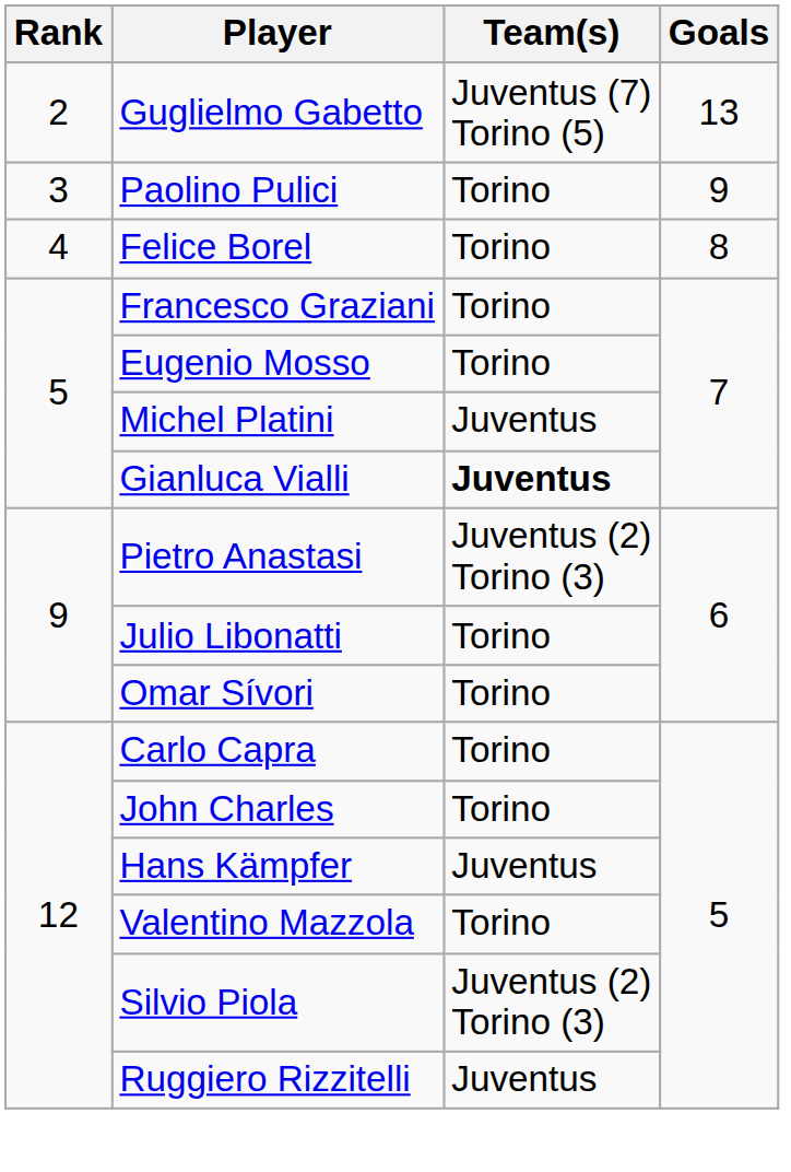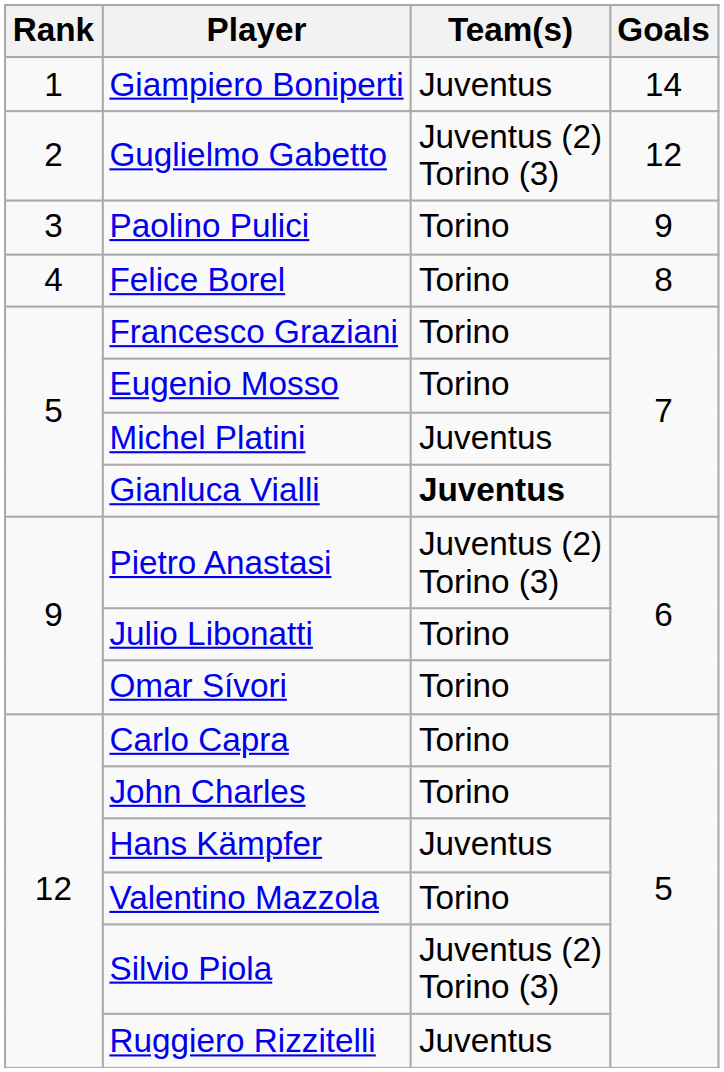+ row: 1 | Giampiero Boniperti | Juventus | 14
Guglielmo Gabetto | Team(s): Juventus (7) Torino (5) -> Juventus (2) Torino (3)
Guglielmo Gabetto | Goals: 13 -> 12
